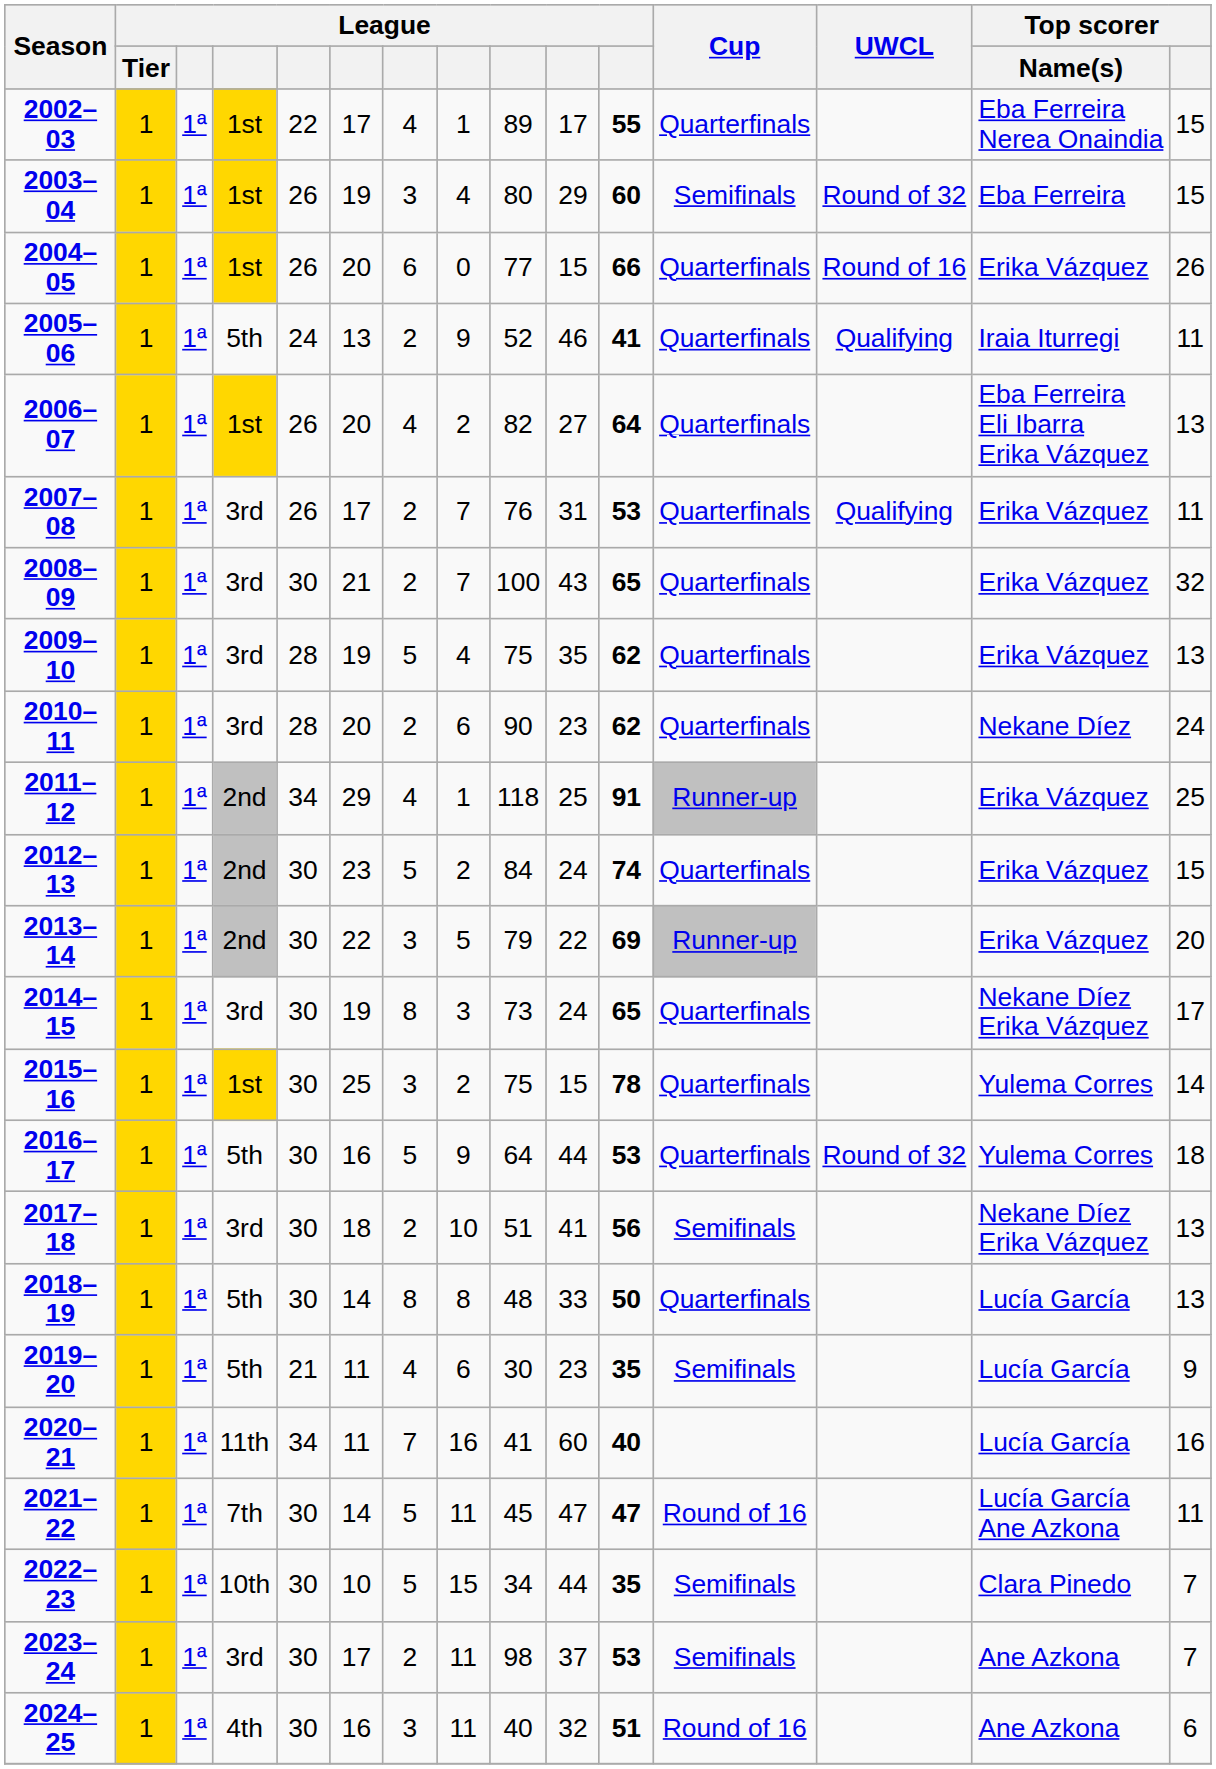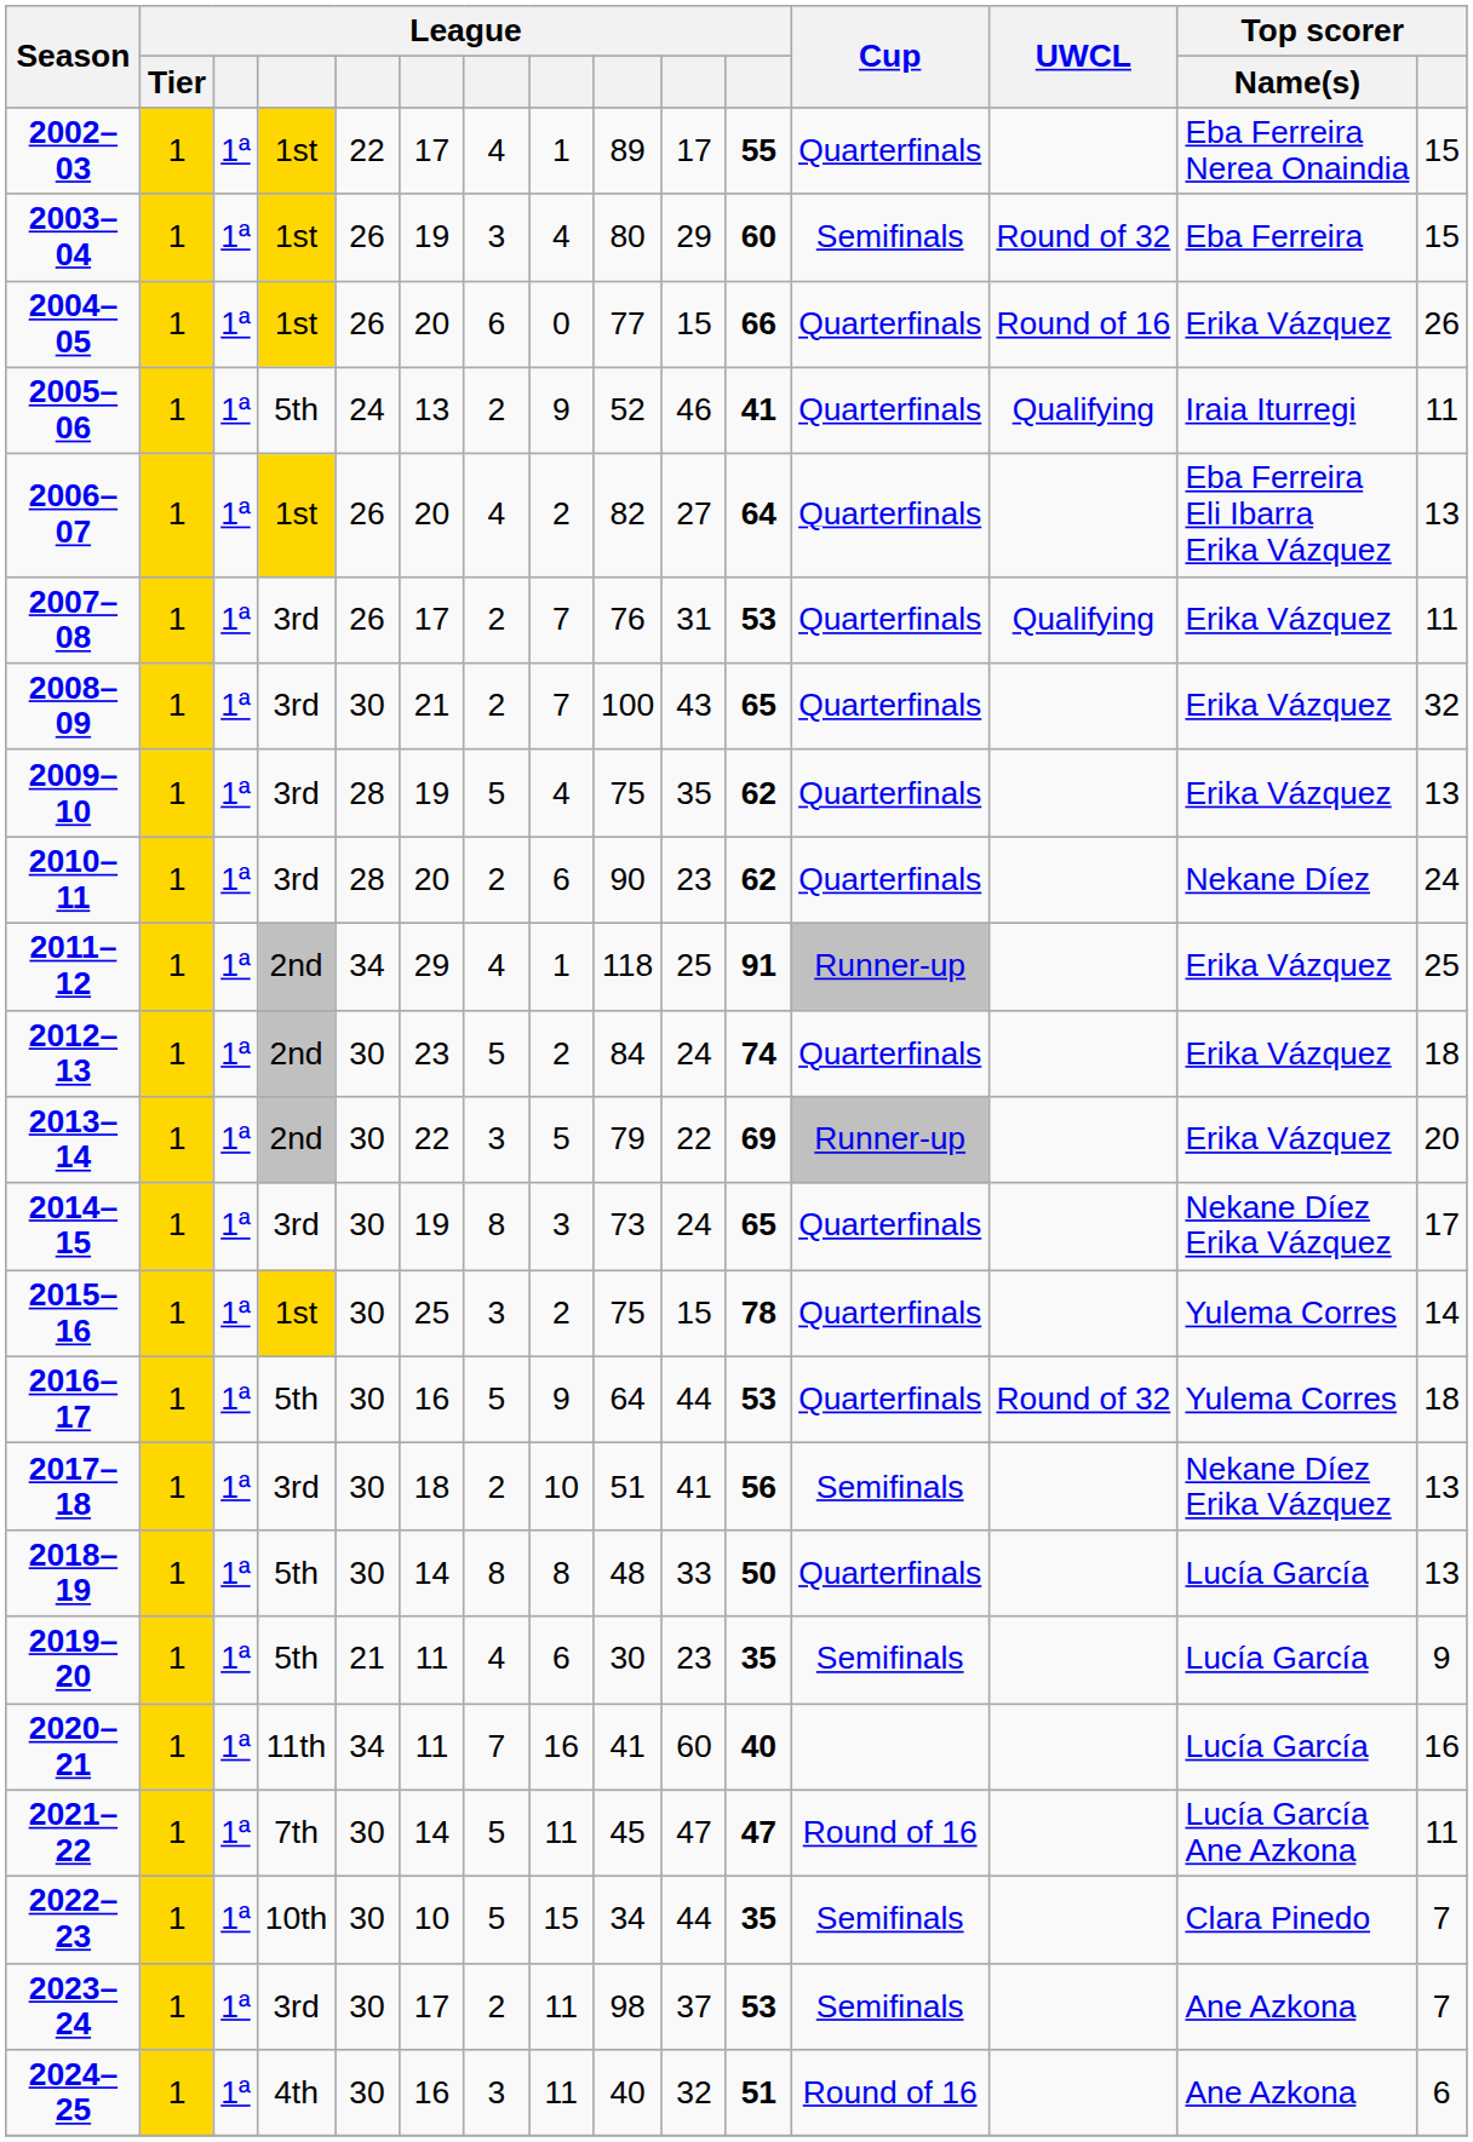2012–13 | Top scorer: 15 -> 18
